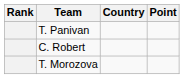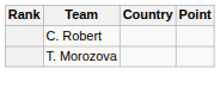- row: T. Panivan
